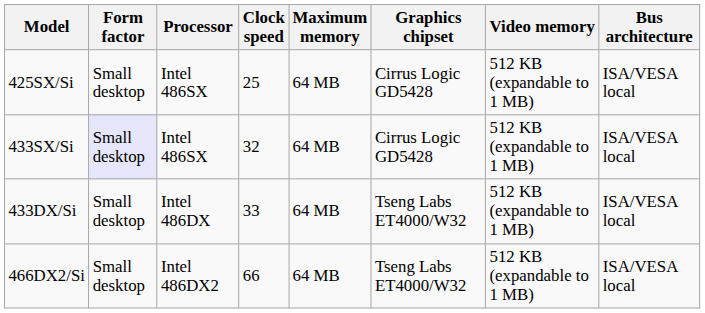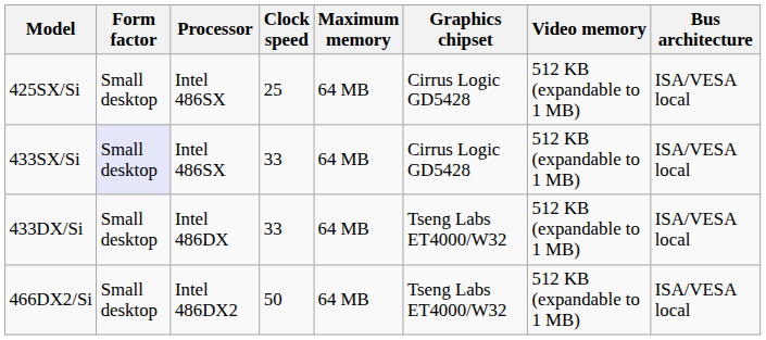433SX/Si | Clock speed: 32 -> 33
466DX2/Si | Clock speed: 66 -> 50
